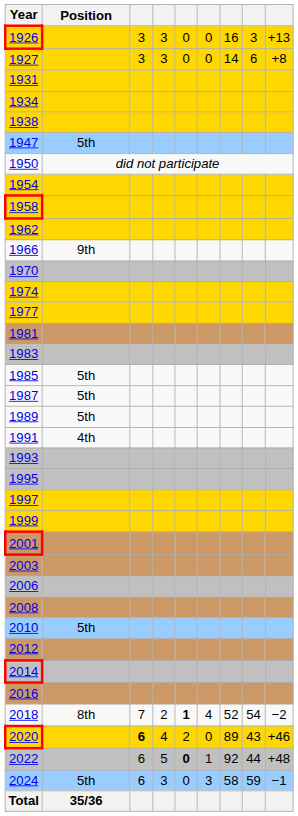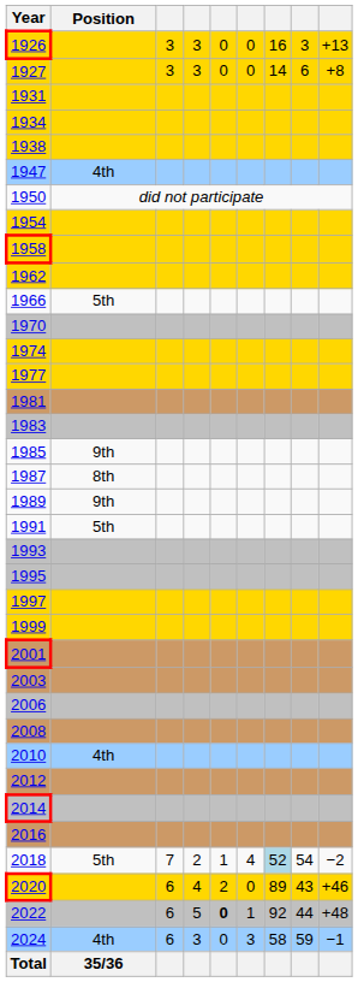1947 | Position: 5th -> 4th
1966 | Position: 9th -> 5th
1985 | Position: 5th -> 9th
1987 | Position: 5th -> 8th
1989 | Position: 5th -> 9th
1991 | Position: 4th -> 5th
2010 | Position: 5th -> 4th
2018 | Position: 8th -> 5th
2018 | column 5: bold -> normal
2018 | column 7: no background -> lightblue background
2020 | column 3: bold -> normal
2024 | Position: 5th -> 4th
